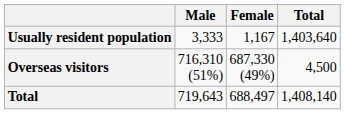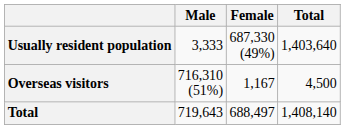Usually resident population | Female: 1,167 -> 687,330 (49%)
Overseas visitors | Female: 687,330 (49%) -> 1,167
